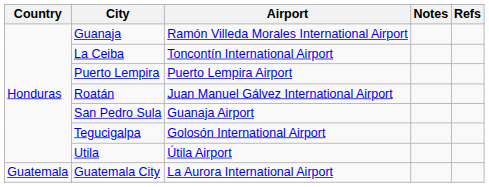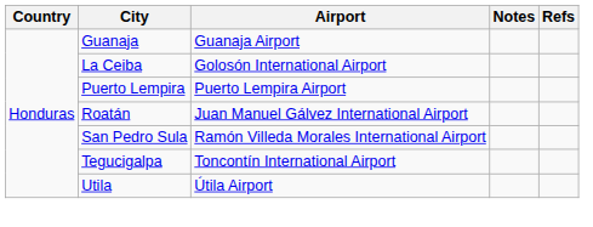Guanaja | Airport: Ramón Villeda Morales International Airport -> Guanaja Airport
La Ceiba | Airport: Toncontín International Airport -> Golosón International Airport
San Pedro Sula | Airport: Guanaja Airport -> Ramón Villeda Morales International Airport
Tegucigalpa | Airport: Golosón International Airport -> Toncontín International Airport
- row: Guatemala | Guatemala City | La Aurora International Airport
